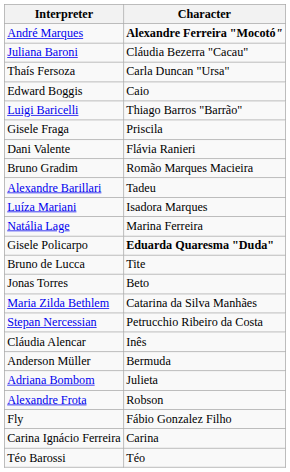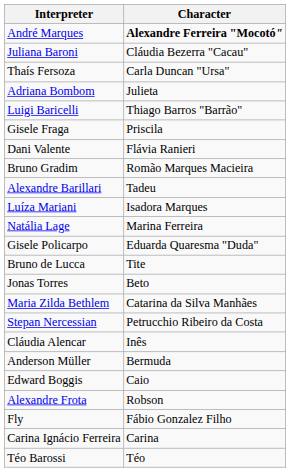rows swapped: Edward Boggis <-> Adriana Bombom
Gisele Policarpo | Character: bold -> normal
